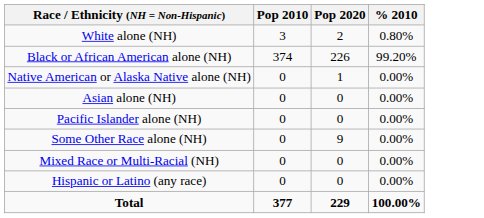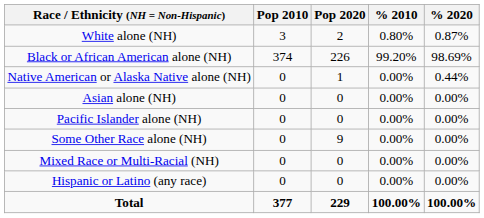+ column: % 2020 | 0.87% | 98.69% | 0.44% | 0.00% | 0.00% | 0.00% | 0.00% | 0.00% | 100.00%
